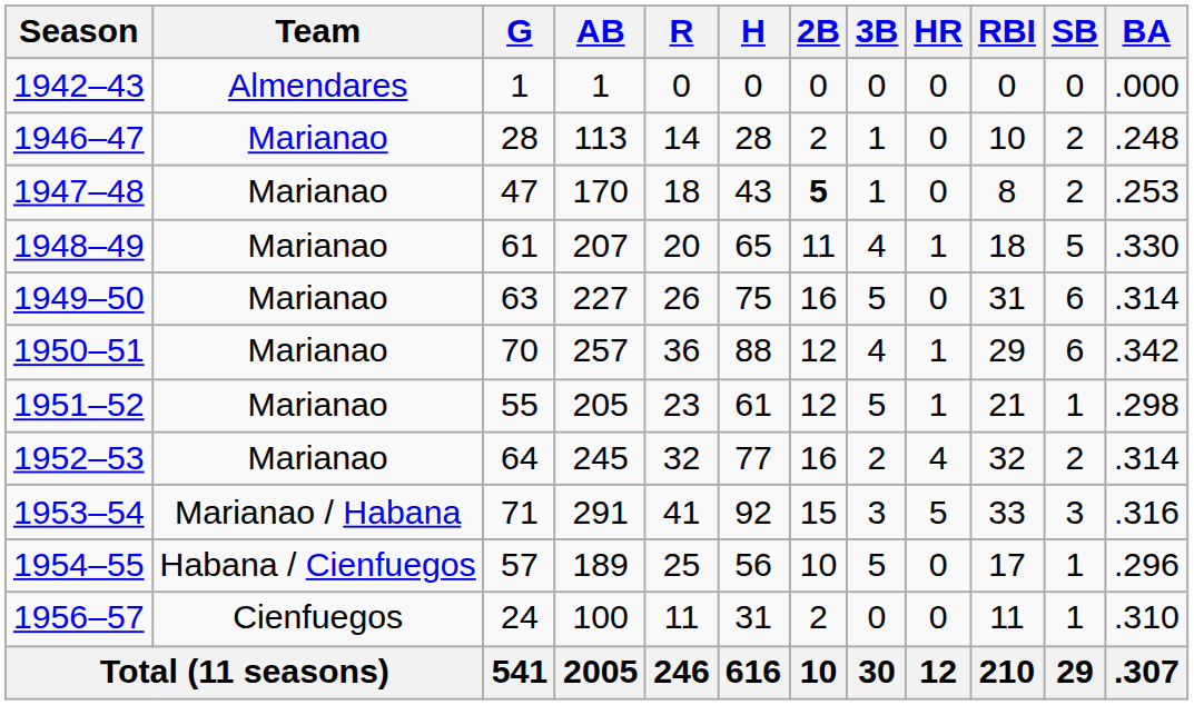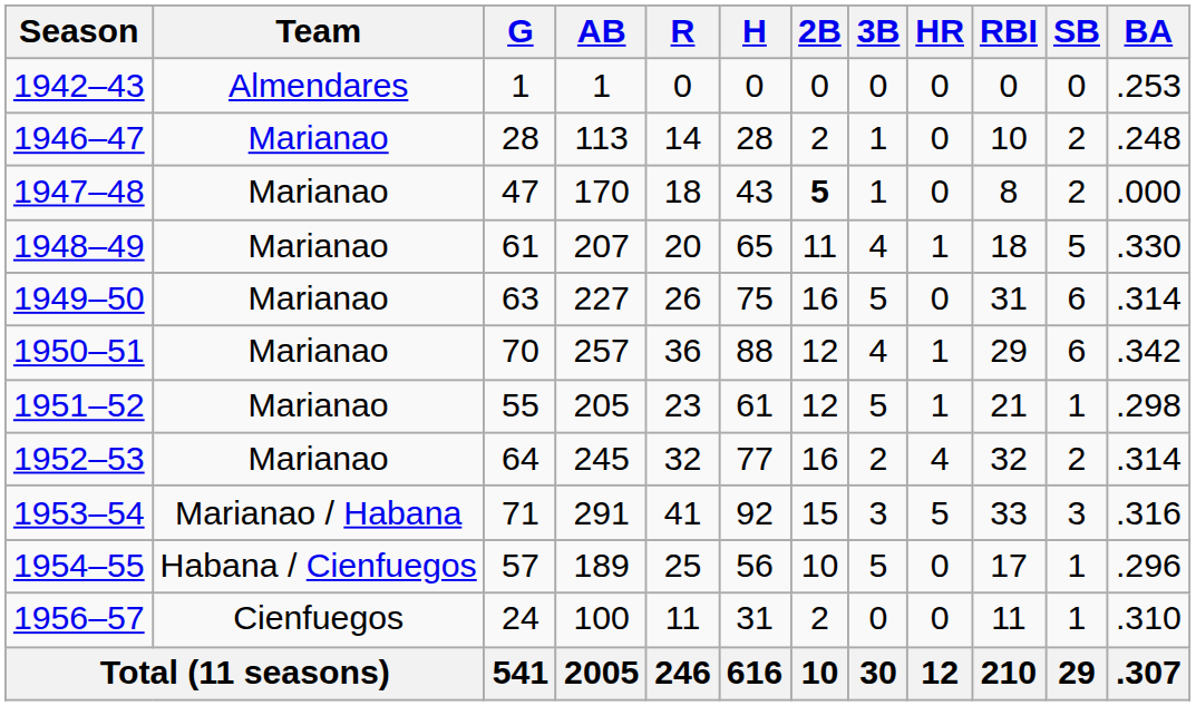1942–43 | BA: .000 -> .253
1947–48 | BA: .253 -> .000
